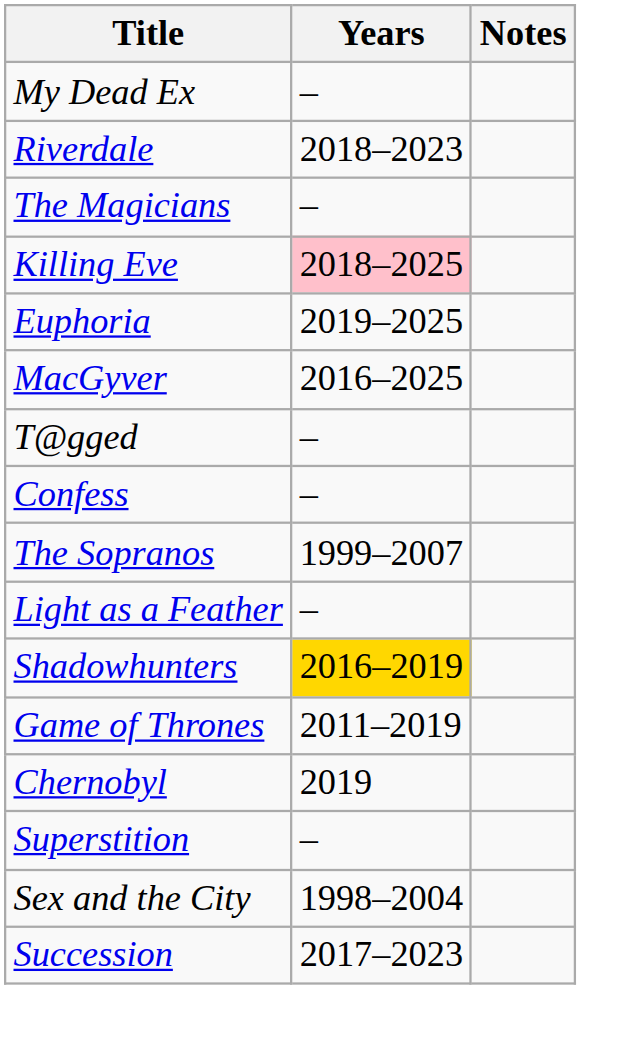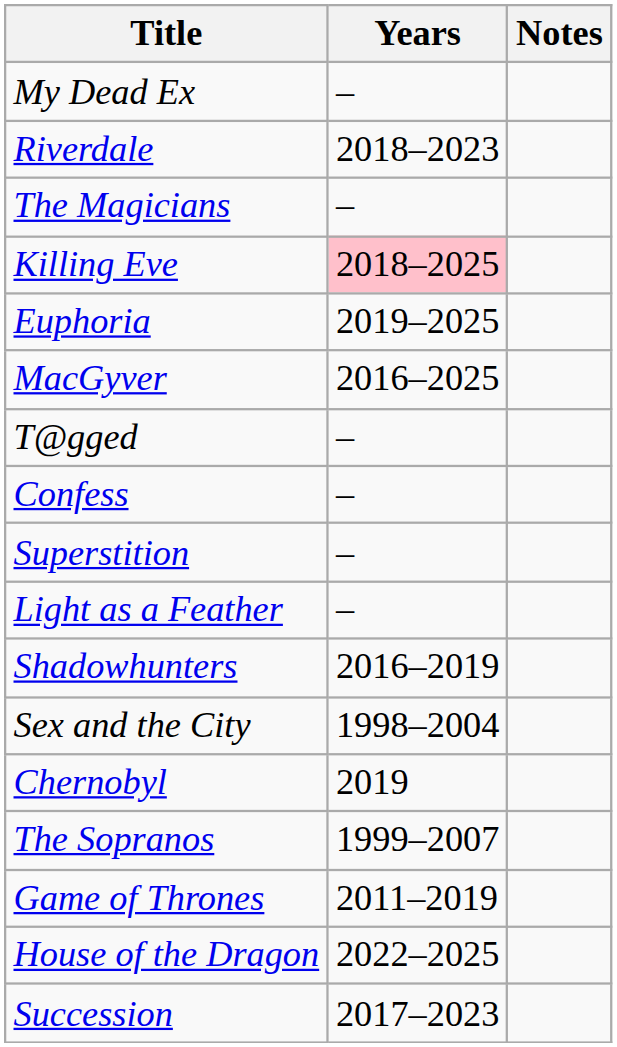rows swapped: Superstition <-> The Sopranos
Shadowhunters | Years: gold background -> no background
rows swapped: Game of Thrones <-> Sex and the City
+ row: House of the Dragon | 2022–2025
